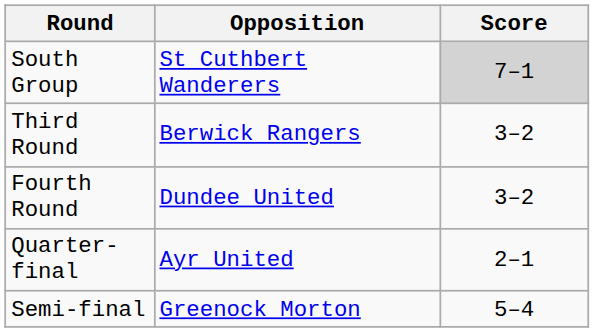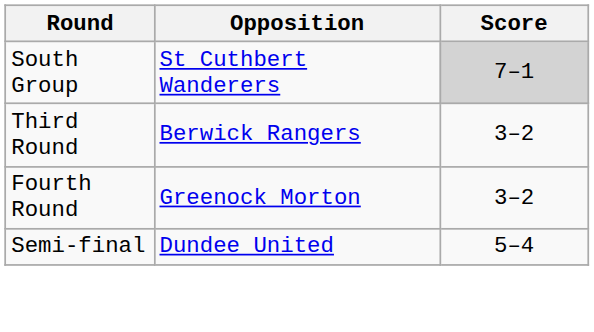Fourth Round | Opposition: Dundee United -> Greenock Morton
- row: Quarter-final | Ayr United | 2–1
Semi-final | Opposition: Greenock Morton -> Dundee United
